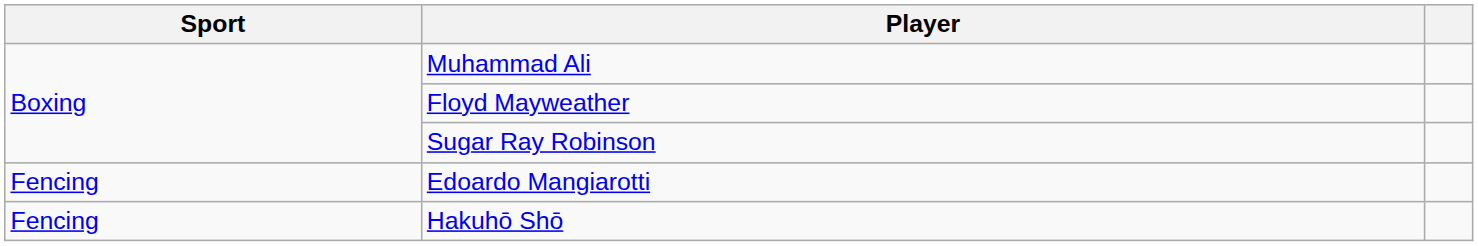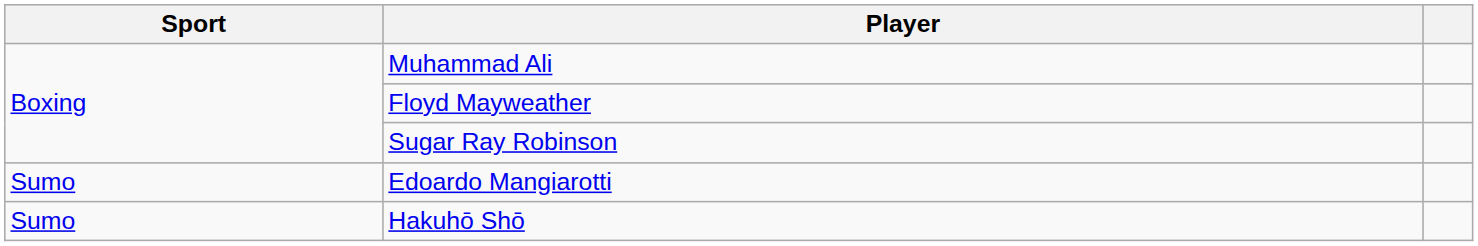Edoardo Mangiarotti | Sport: Fencing -> Sumo
Hakuhō Shō | Sport: Fencing -> Sumo
